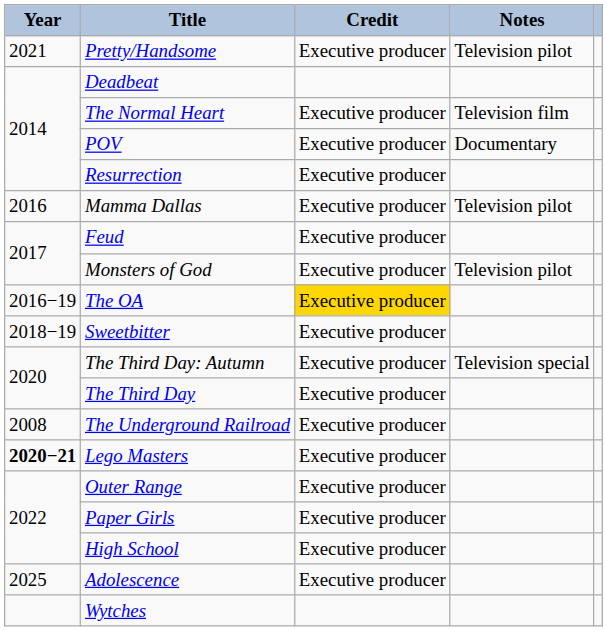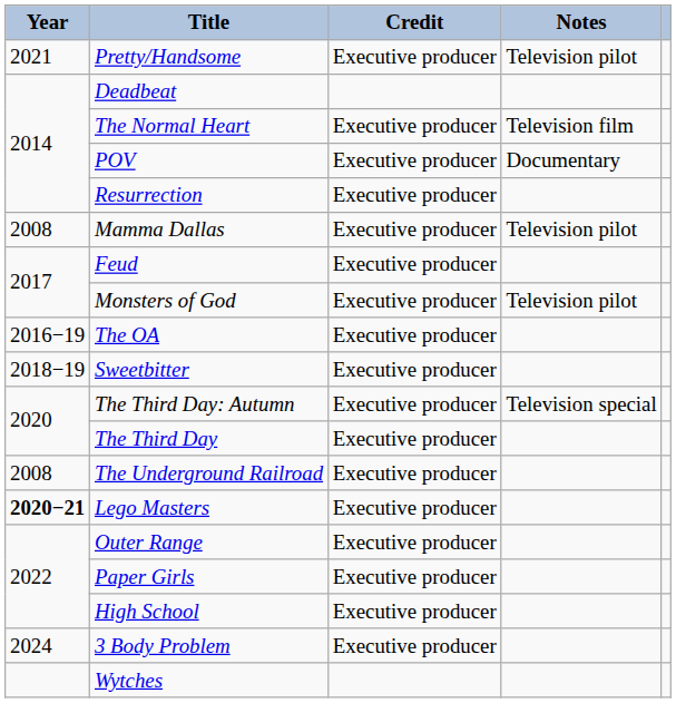Mamma Dallas | Year: 2016 -> 2008
The OA | Credit: gold background -> no background
+ row: 2024 | 3 Body Problem | Executive producer
- row: 2025 | Adolescence | Executive producer
